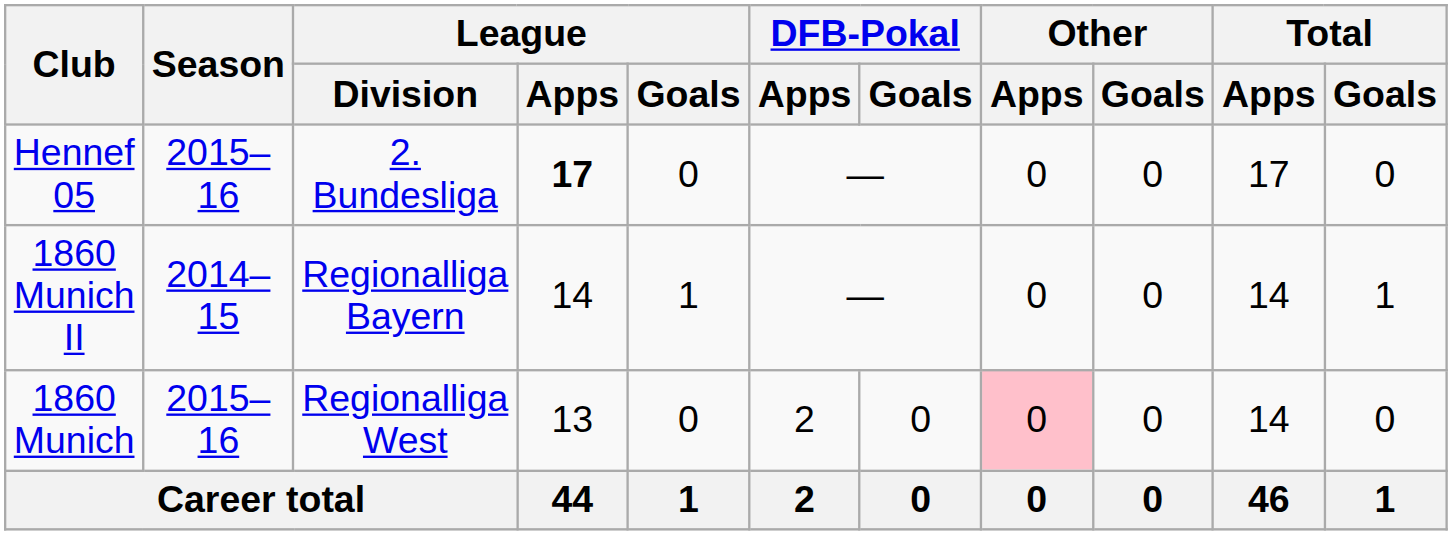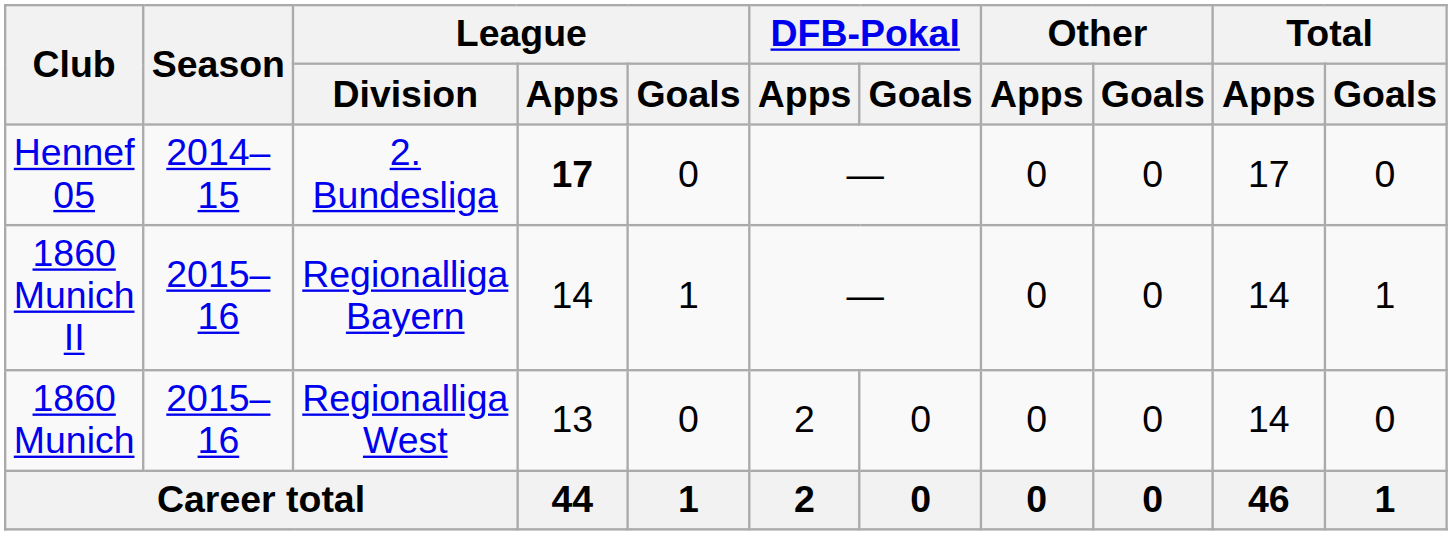Hennef 05 | Season: 2015–16 -> 2014–15
1860 Munich II | Season: 2014–15 -> 2015–16
1860 Munich | Other / Apps: pink background -> no background
